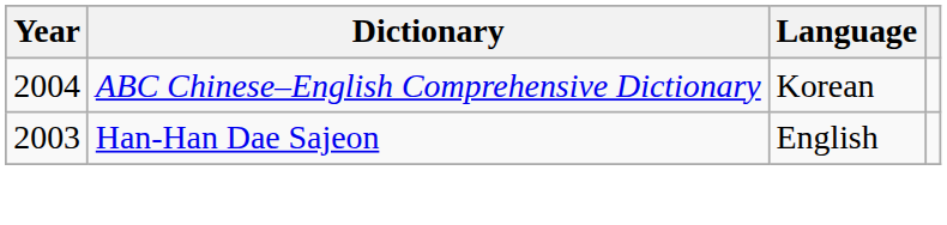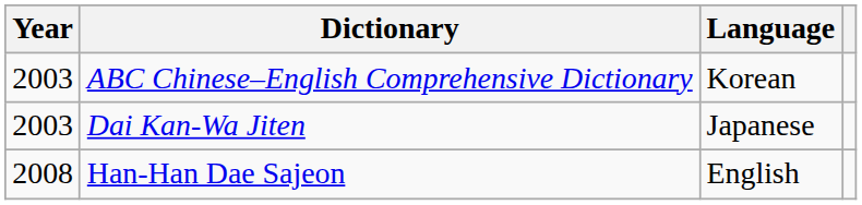ABC Chinese–English Comprehensive Dictionary | Year: 2004 -> 2003
+ row: 2003 | Dai Kan-Wa Jiten | Japanese
Han-Han Dae Sajeon | Year: 2003 -> 2008
